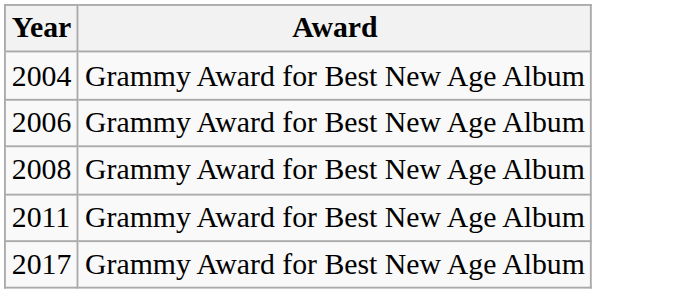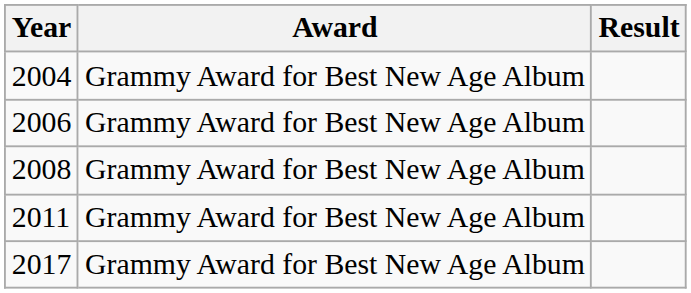+ column: Result
